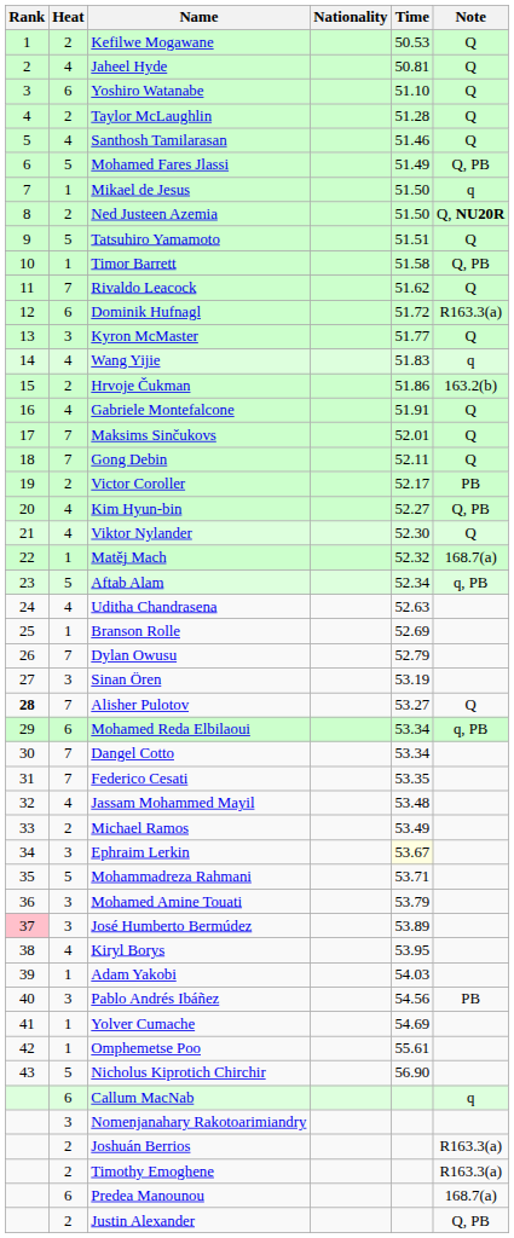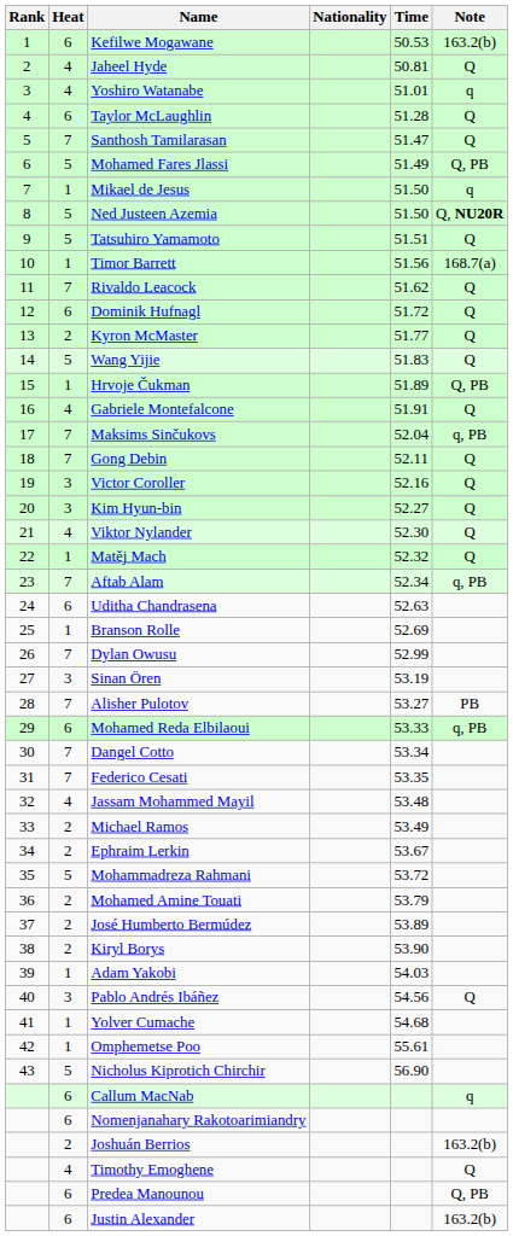Kefilwe Mogawane | Heat: 2 -> 6
Kefilwe Mogawane | Note: Q -> 163.2(b)
Yoshiro Watanabe | Heat: 6 -> 4
Yoshiro Watanabe | Time: 51.10 -> 51.01
Yoshiro Watanabe | Note: Q -> q
Taylor McLaughlin | Heat: 2 -> 6
Santhosh Tamilarasan | Heat: 4 -> 7
Santhosh Tamilarasan | Time: 51.46 -> 51.47
Ned Justeen Azemia | Heat: 2 -> 5
Timor Barrett | Time: 51.58 -> 51.56
Timor Barrett | Note: Q, PB -> 168.7(a)
Dominik Hufnagl | Note: R163.3(a) -> Q
Kyron McMaster | Heat: 3 -> 2
Wang Yijie | Heat: 4 -> 5
Wang Yijie | Note: q -> Q
Hrvoje Čukman | Heat: 2 -> 1
Hrvoje Čukman | Time: 51.86 -> 51.89
Hrvoje Čukman | Note: 163.2(b) -> Q, PB
Maksims Sinčukovs | Time: 52.01 -> 52.04
Maksims Sinčukovs | Note: Q -> q, PB
Victor Coroller | Heat: 2 -> 3
Victor Coroller | Time: 52.17 -> 52.16
Victor Coroller | Note: PB -> Q
Kim Hyun-bin | Heat: 4 -> 3
Kim Hyun-bin | Note: Q, PB -> Q
Matěj Mach | Note: 168.7(a) -> Q
Aftab Alam | Heat: 5 -> 7
Uditha Chandrasena | Heat: 4 -> 6
Dylan Owusu | Time: 52.79 -> 52.99
Alisher Pulotov | Rank: bold -> normal
Alisher Pulotov | Note: Q -> PB
Mohamed Reda Elbilaoui | Time: 53.34 -> 53.33
Ephraim Lerkin | Heat: 3 -> 2
Ephraim Lerkin | Time: lightyellow background -> no background
Mohammadreza Rahmani | Time: 53.71 -> 53.72
Mohamed Amine Touati | Heat: 3 -> 2
José Humberto Bermúdez | Rank: pink background -> no background
José Humberto Bermúdez | Heat: 3 -> 2
Kiryl Borys | Heat: 4 -> 2
Kiryl Borys | Time: 53.95 -> 53.90
Pablo Andrés Ibáñez | Note: PB -> Q
Yolver Cumache | Time: 54.69 -> 54.68
Nomenjanahary Rakotoarimiandry | Heat: 3 -> 6
Joshuán Berrios | Note: R163.3(a) -> 163.2(b)
Timothy Emoghene | Heat: 2 -> 4
Timothy Emoghene | Note: R163.3(a) -> Q
Predea Manounou | Note: 168.7(a) -> Q, PB
Justin Alexander | Heat: 2 -> 6
Justin Alexander | Note: Q, PB -> 163.2(b)
